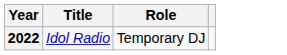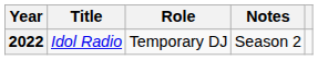+ column: Notes | Season 2
